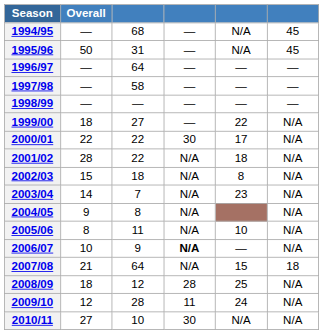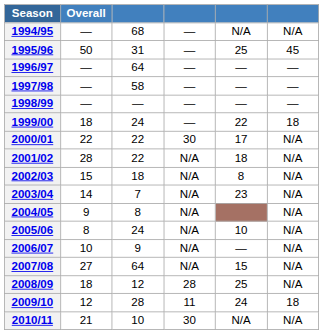1994/95 | column 6: 45 -> N/A
1995/96 | column 5: N/A -> 25
1999/00 | column 3: 27 -> 24
1999/00 | column 6: N/A -> 18
2005/06 | column 3: 11 -> 24
2006/07 | column 4: bold -> normal
2007/08 | Overall: 21 -> 27
2007/08 | column 6: 18 -> N/A
2009/10 | column 6: N/A -> 18
2010/11 | Overall: 27 -> 21
